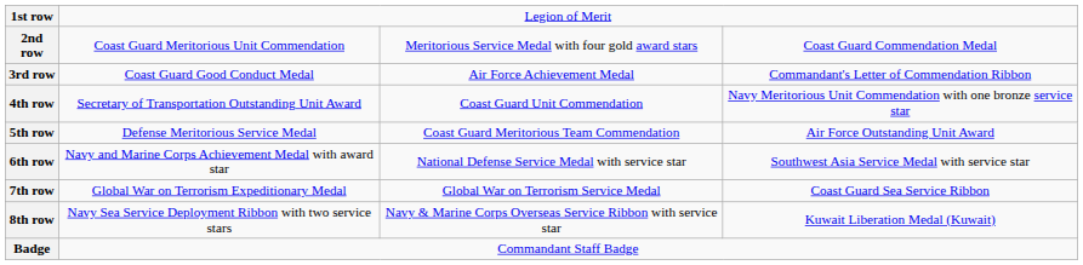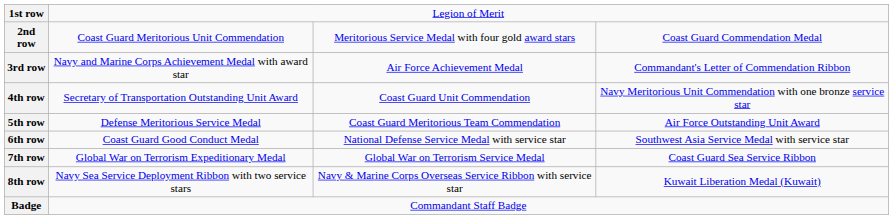3rd row | column 2: Coast Guard Good Conduct Medal -> Navy and Marine Corps Achievement Medal with award star
6th row | column 2: Navy and Marine Corps Achievement Medal with award star -> Coast Guard Good Conduct Medal
